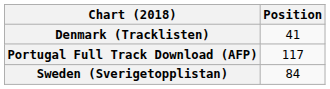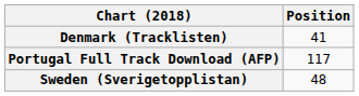Sweden (Sverigetopplistan) | Position: 84 -> 48
